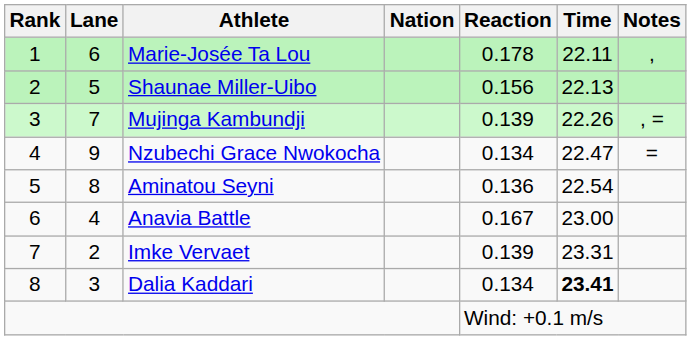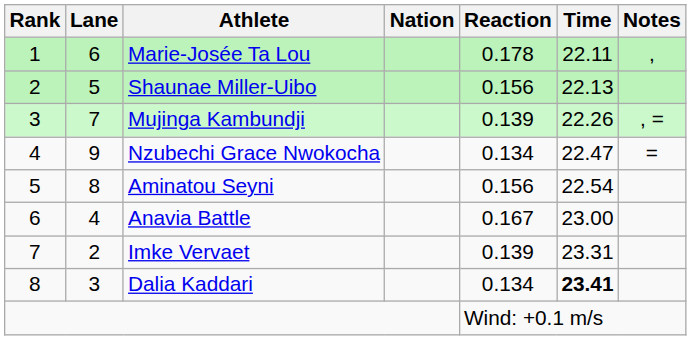Aminatou Seyni | Reaction: 0.136 -> 0.156
